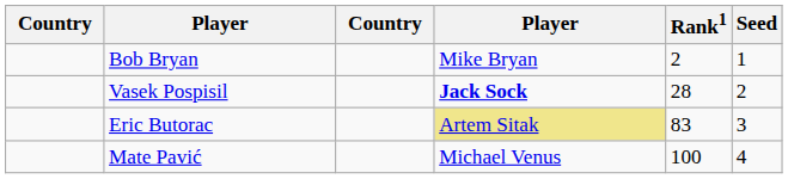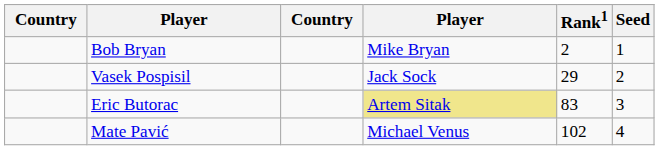Vasek Pospisil | column 4: bold -> normal
Vasek Pospisil | Rank1: 28 -> 29
Mate Pavić | Rank1: 100 -> 102
